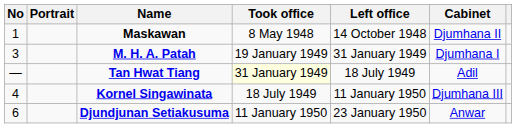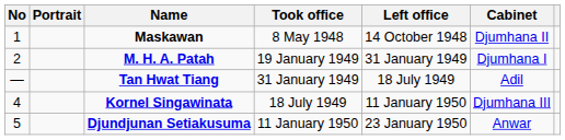M. H. A. Patah | No: 3 -> 2
Tan Hwat Tiang | Took office: lightyellow background -> no background
Djundjunan Setiakusuma | No: 6 -> 5
